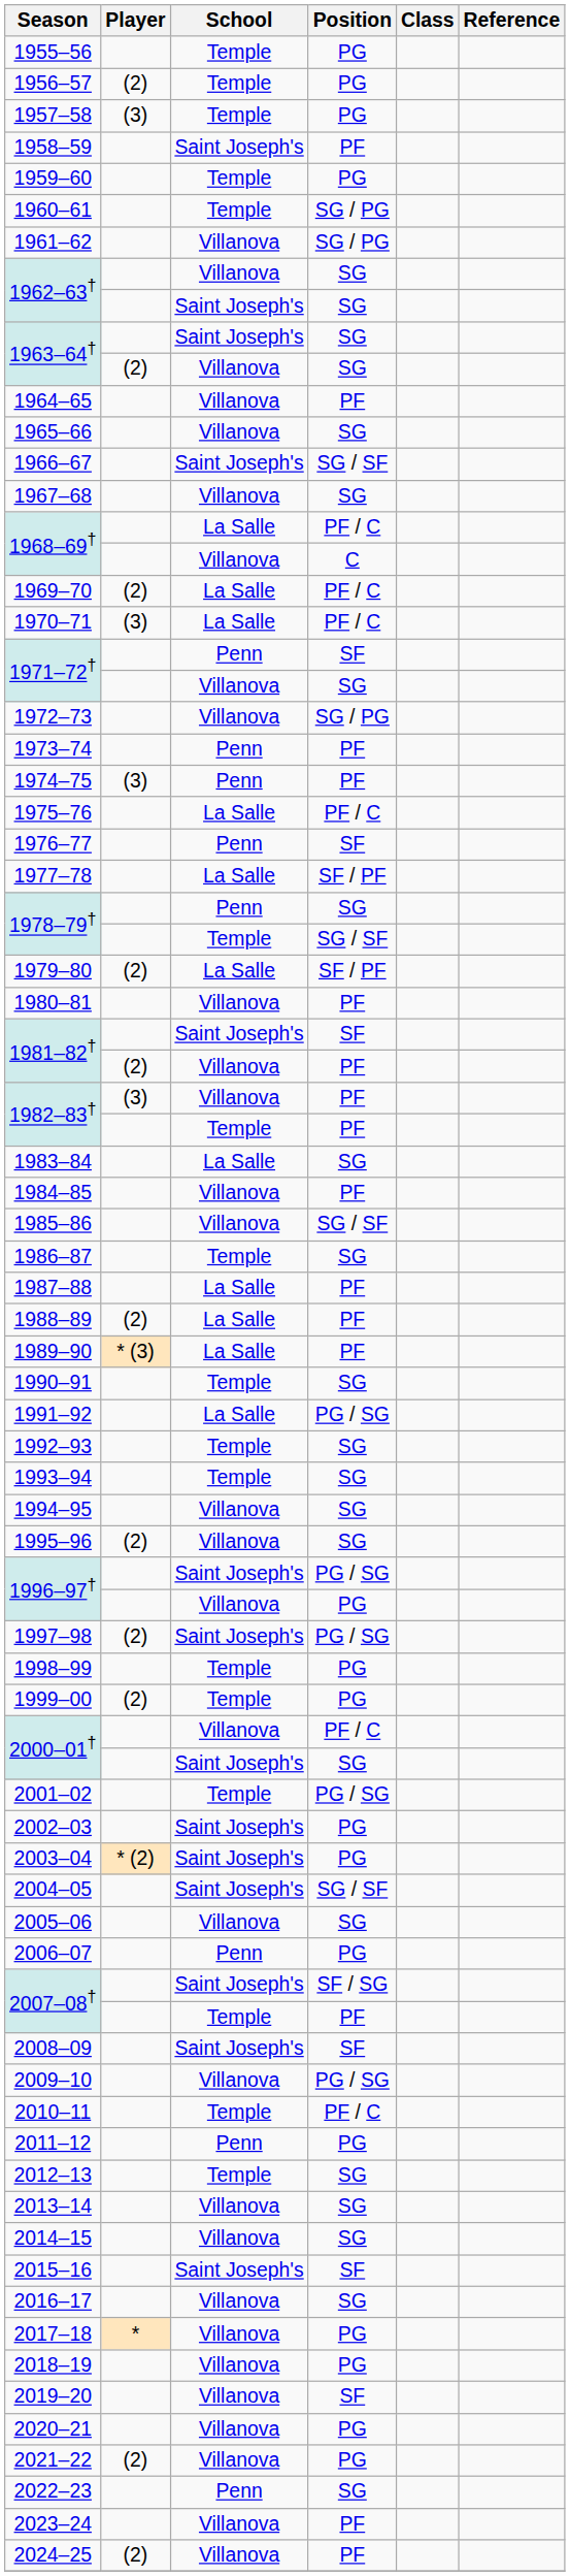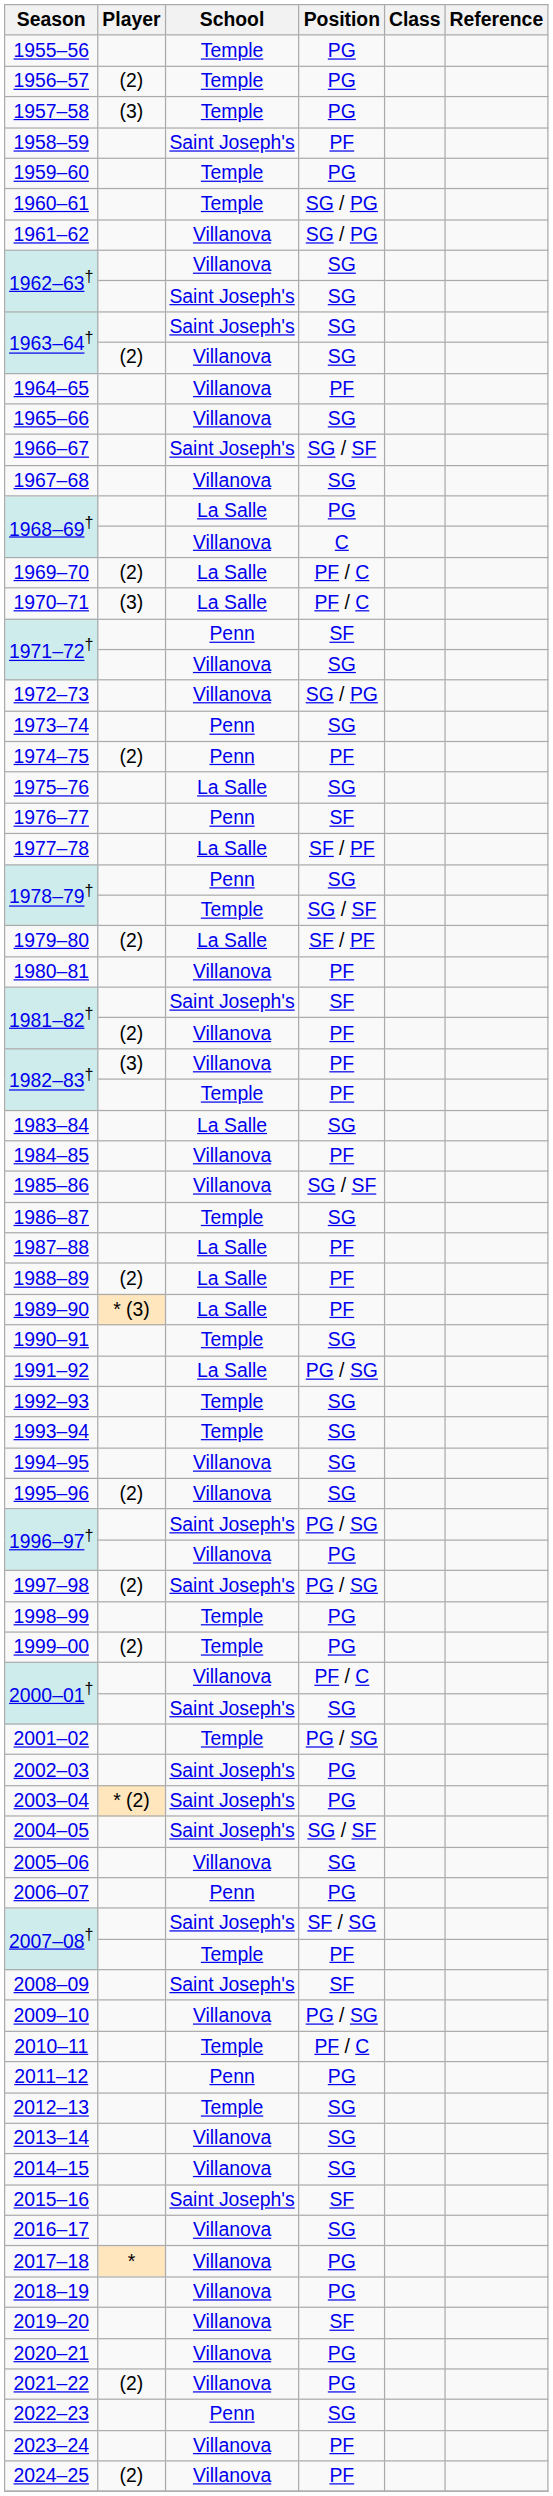1968–69† / La Salle | Position: PF / C -> PG
1973–74 | Position: PF -> SG
1974–75 | Player: (3) -> (2)
1975–76 | Position: PF / C -> SG
